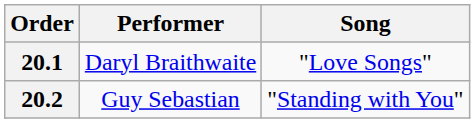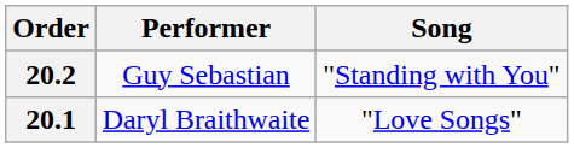rows swapped: 20.1 <-> 20.2
